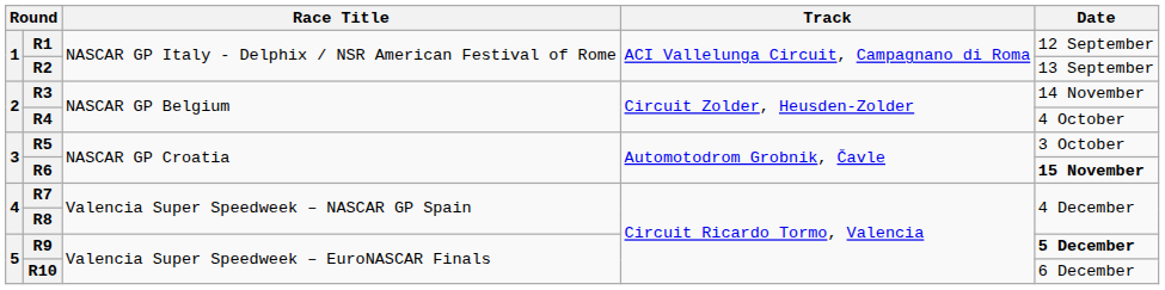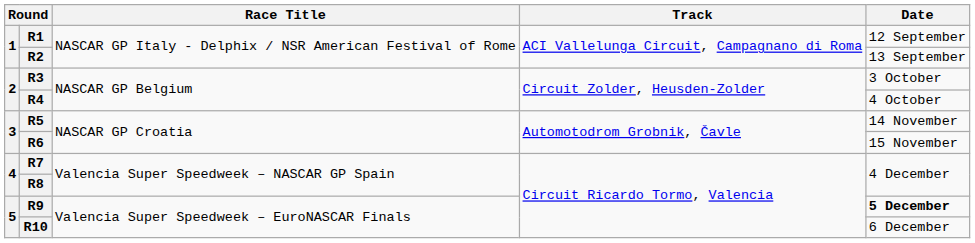R3 | Date: 14 November -> 3 October
R5 | Date: 3 October -> 14 November
R6 | Date: bold -> normal
